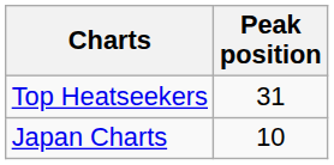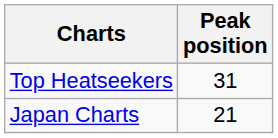Japan Charts | Peak position: 10 -> 21
